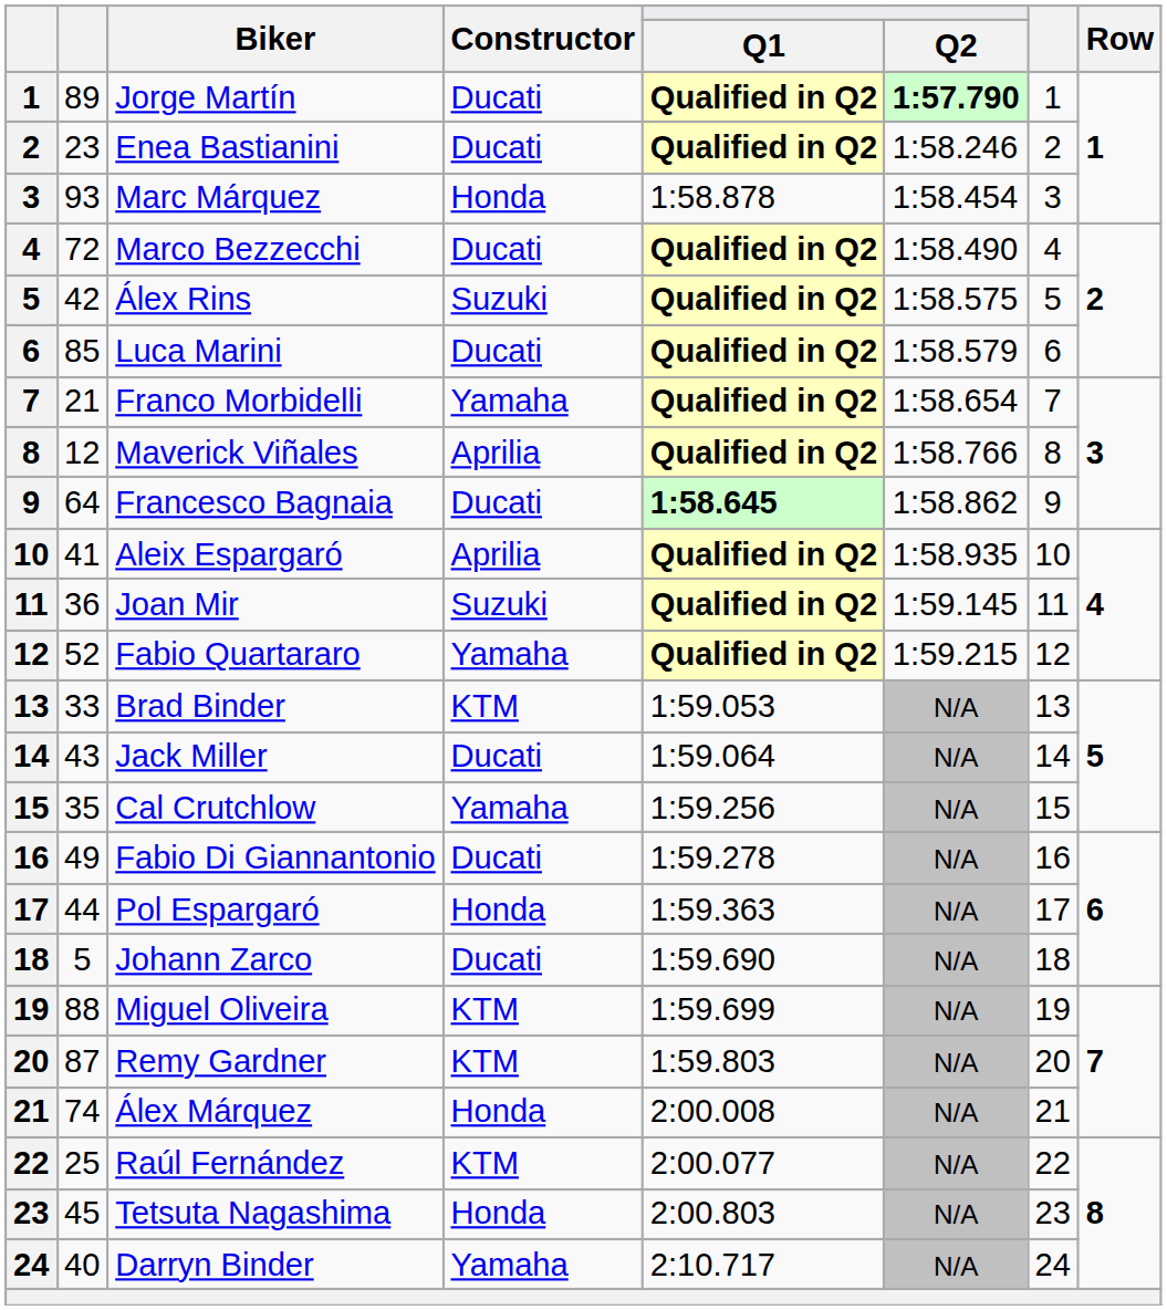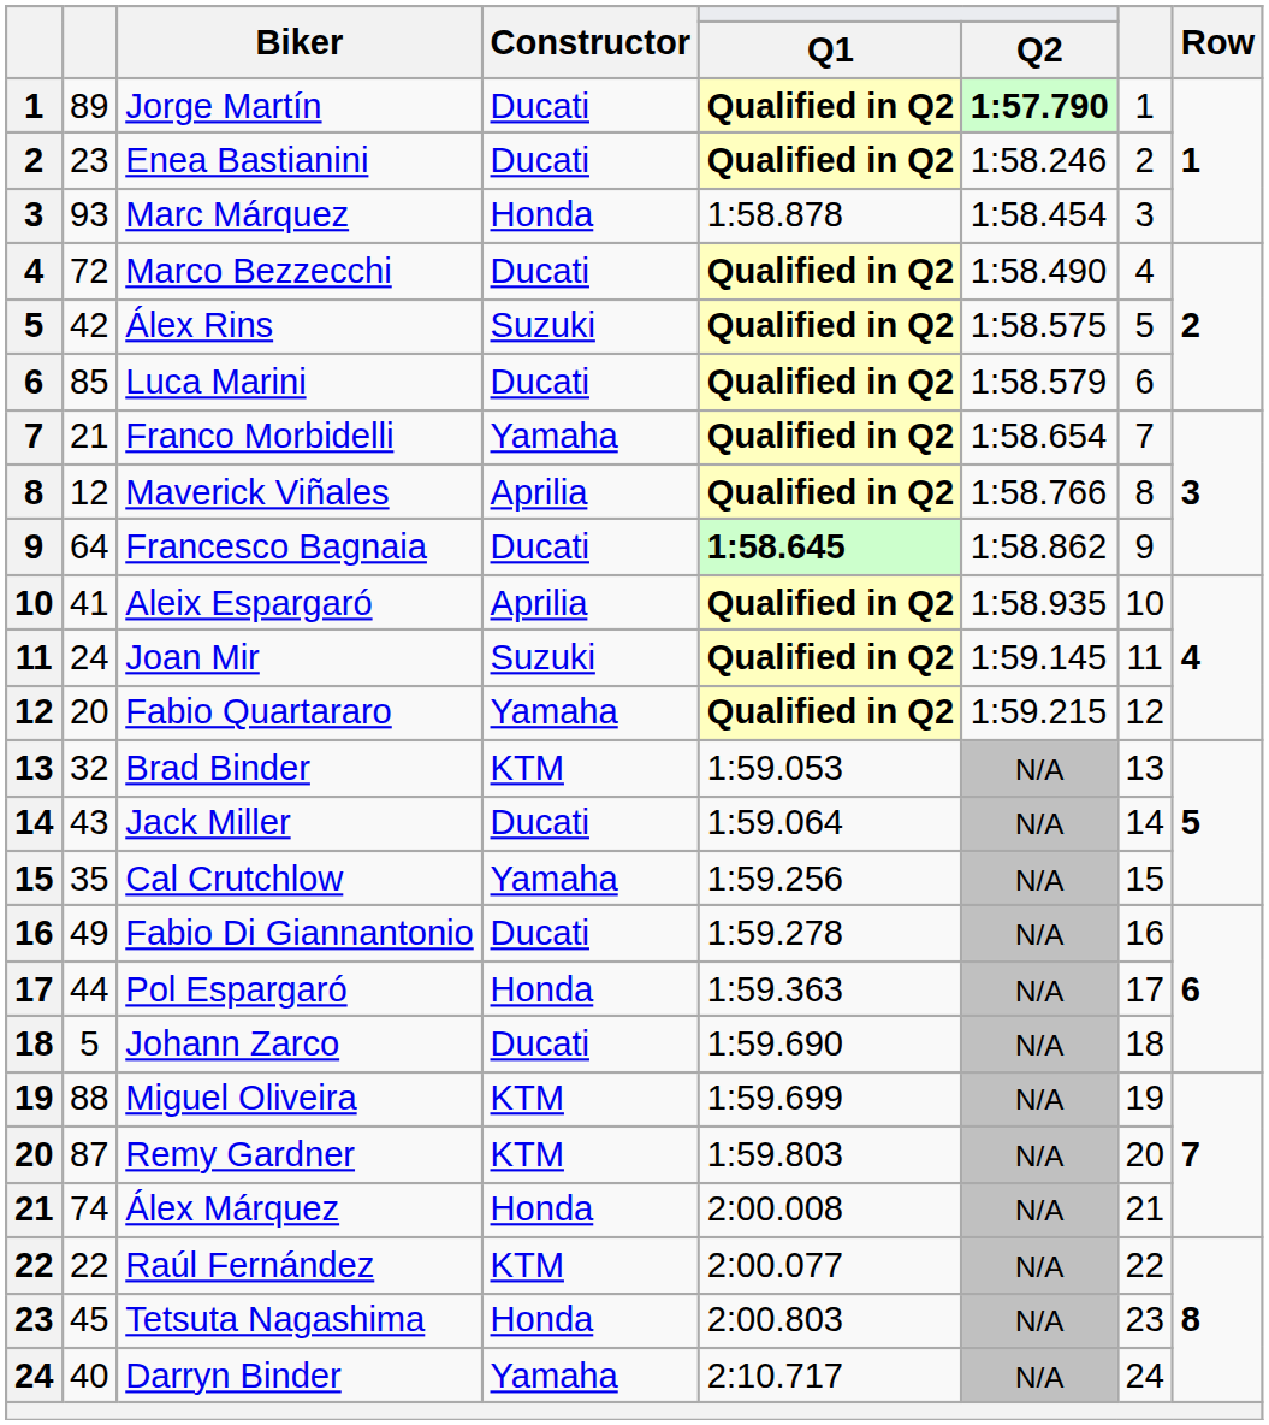Joan Mir | column 2: 36 -> 24
Fabio Quartararo | column 2: 52 -> 20
Brad Binder | column 2: 33 -> 32
Raúl Fernández | column 2: 25 -> 22
